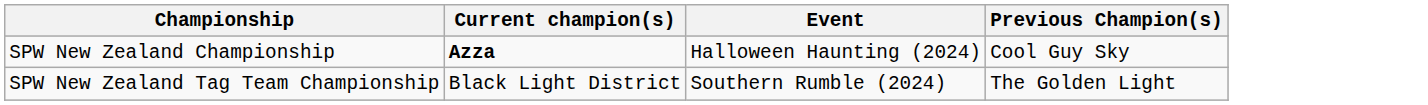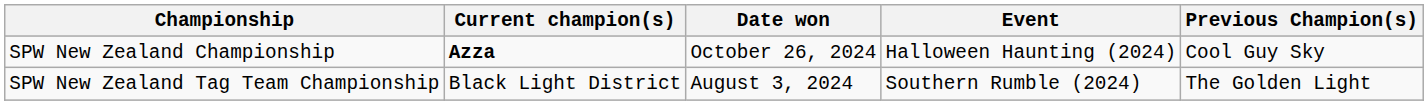+ column: Date won | October 26, 2024 | August 3, 2024
